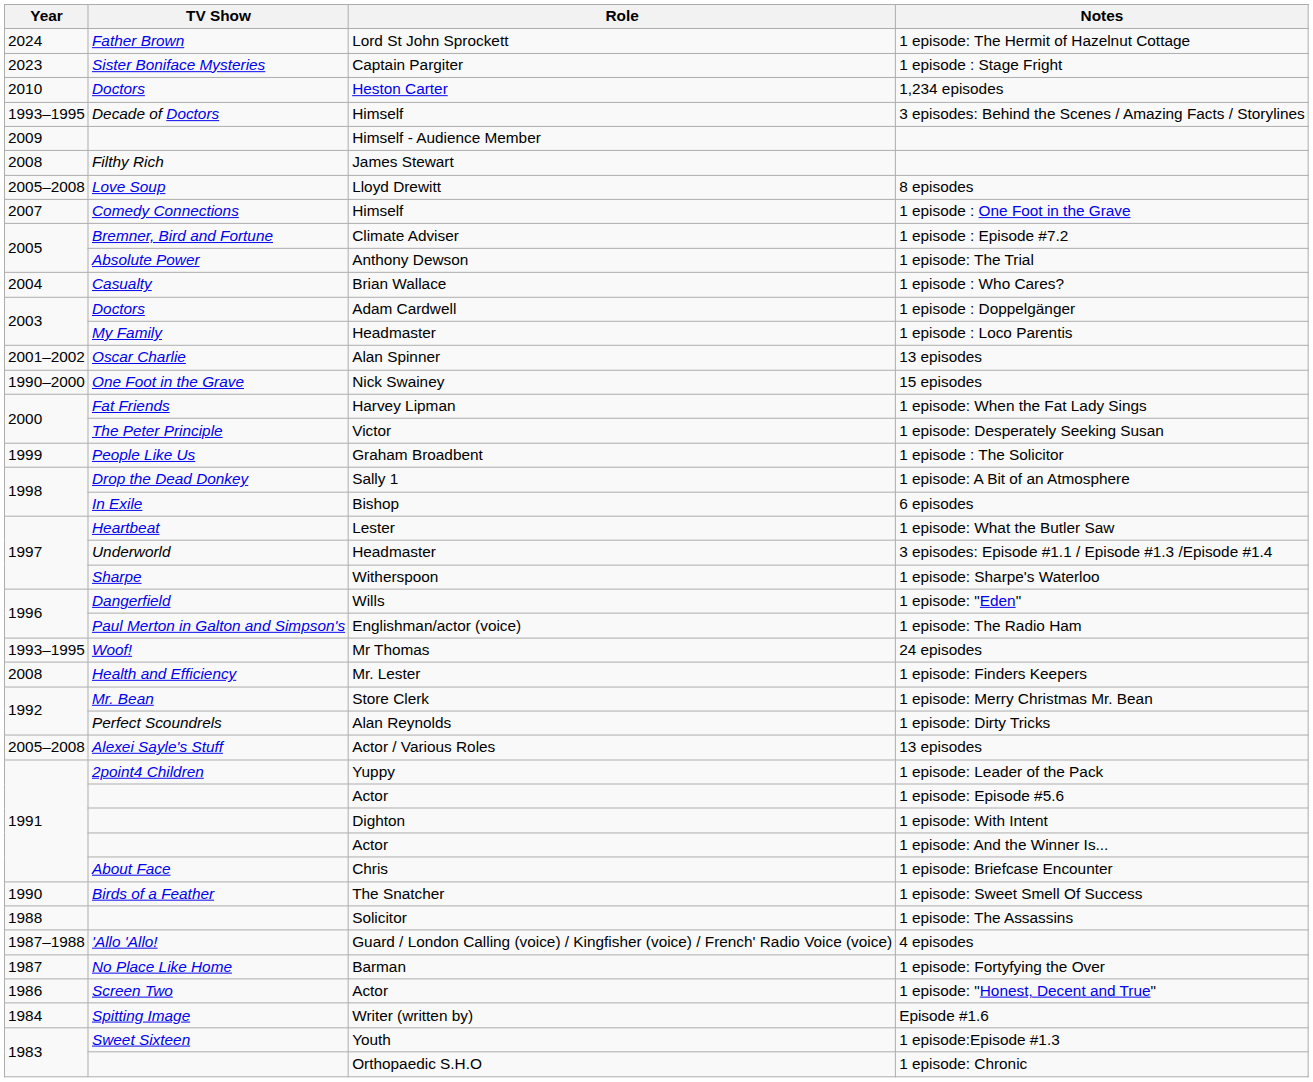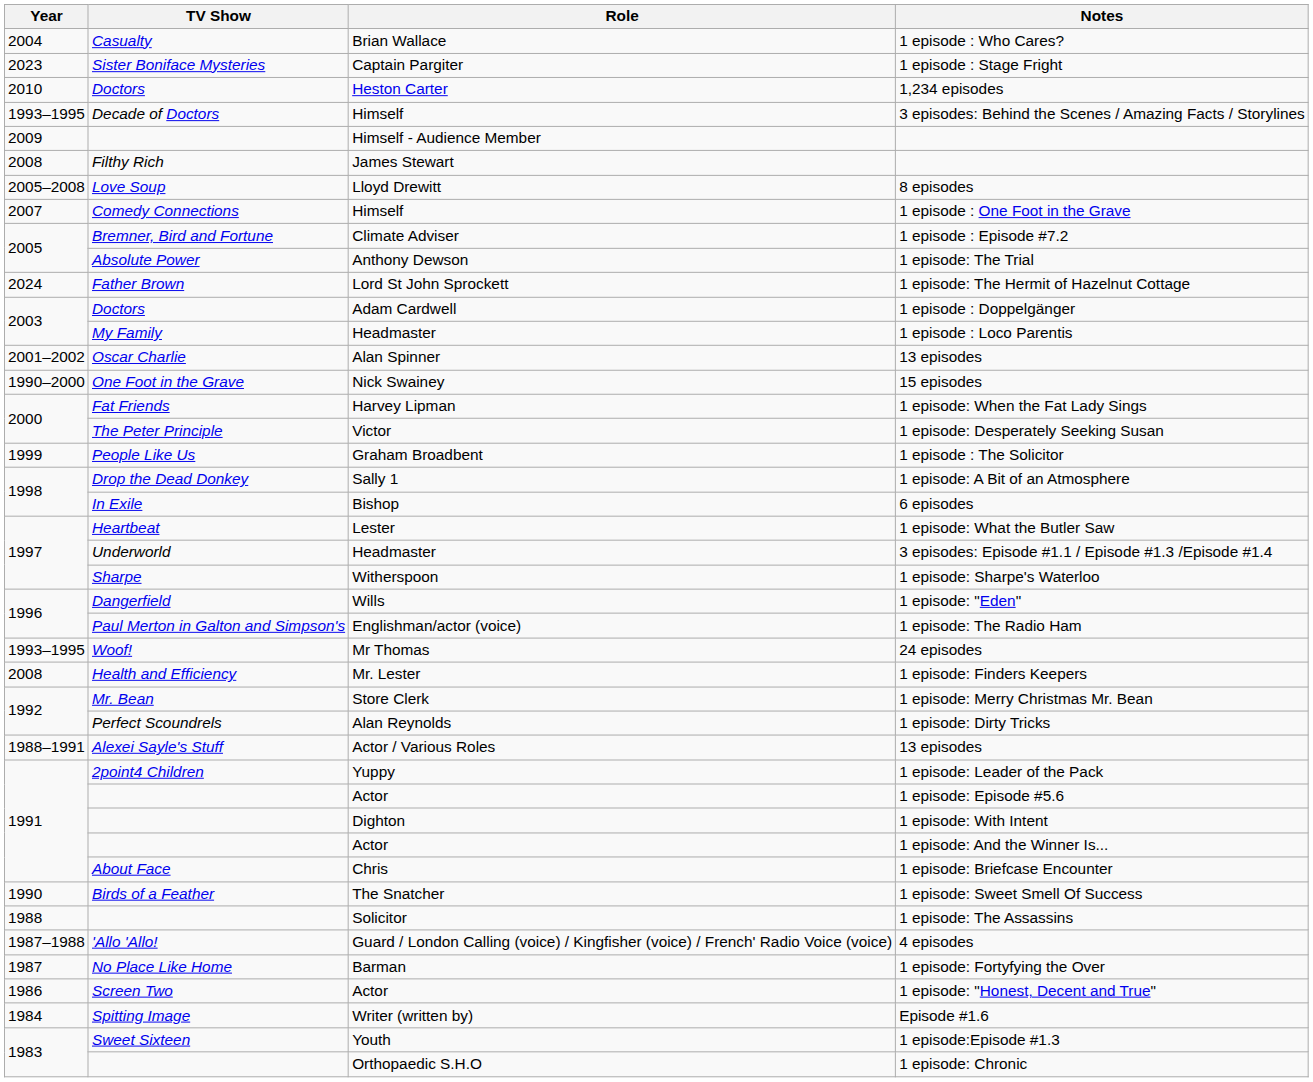rows swapped: 1 episode: The Hermit of Hazelnut Cottage <-> 1 episode : Who Cares?
Actor / Various Roles / 13 episodes | Year: 2005–2008 -> 1988–1991
